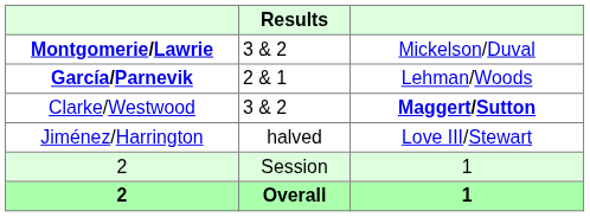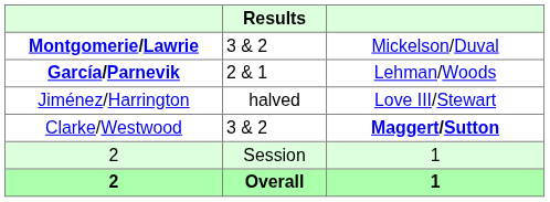rows swapped: Jiménez/Harrington <-> Clarke/Westwood
